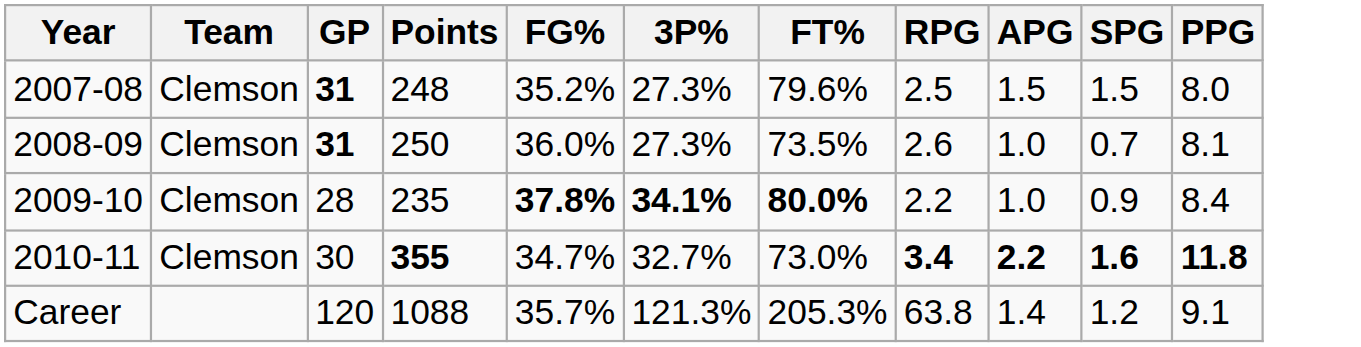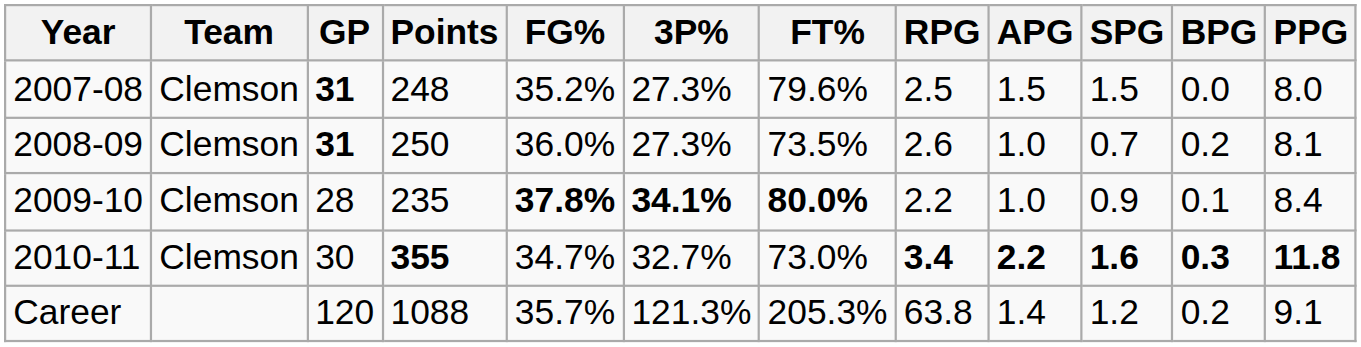+ column: BPG | 0.0 | 0.2 | 0.1 | 0.3 | 0.2
